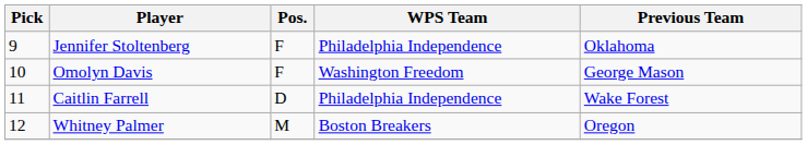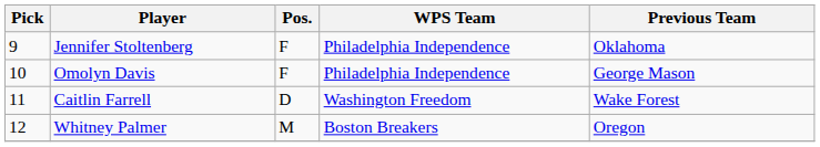Omolyn Davis | WPS Team: Washington Freedom -> Philadelphia Independence
Caitlin Farrell | WPS Team: Philadelphia Independence -> Washington Freedom
